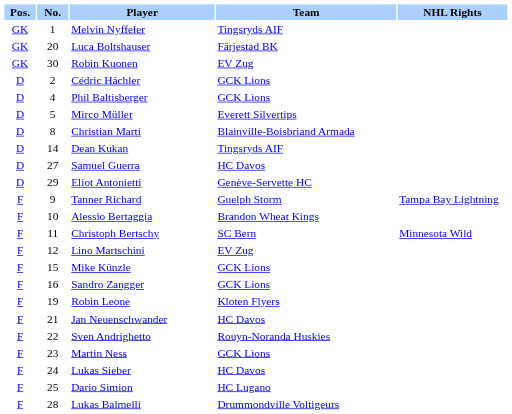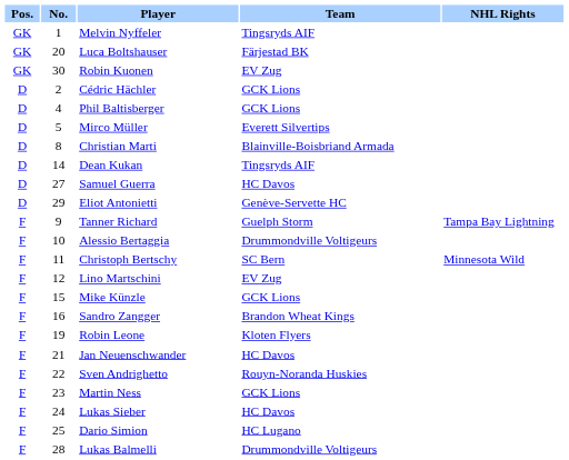Alessio Bertaggia | Team: Brandon Wheat Kings -> Drummondville Voltigeurs
Sandro Zangger | Team: GCK Lions -> Brandon Wheat Kings
